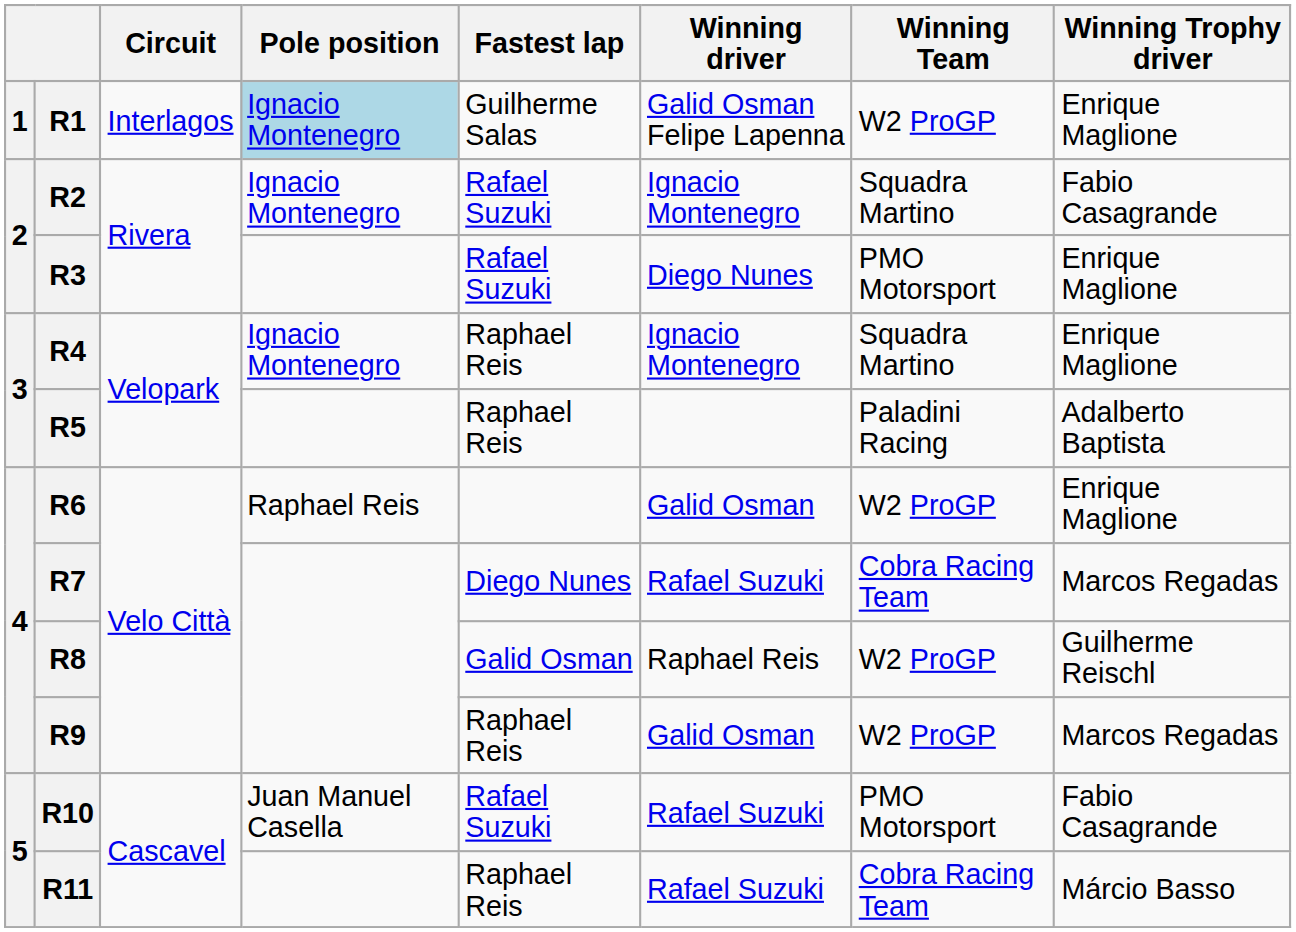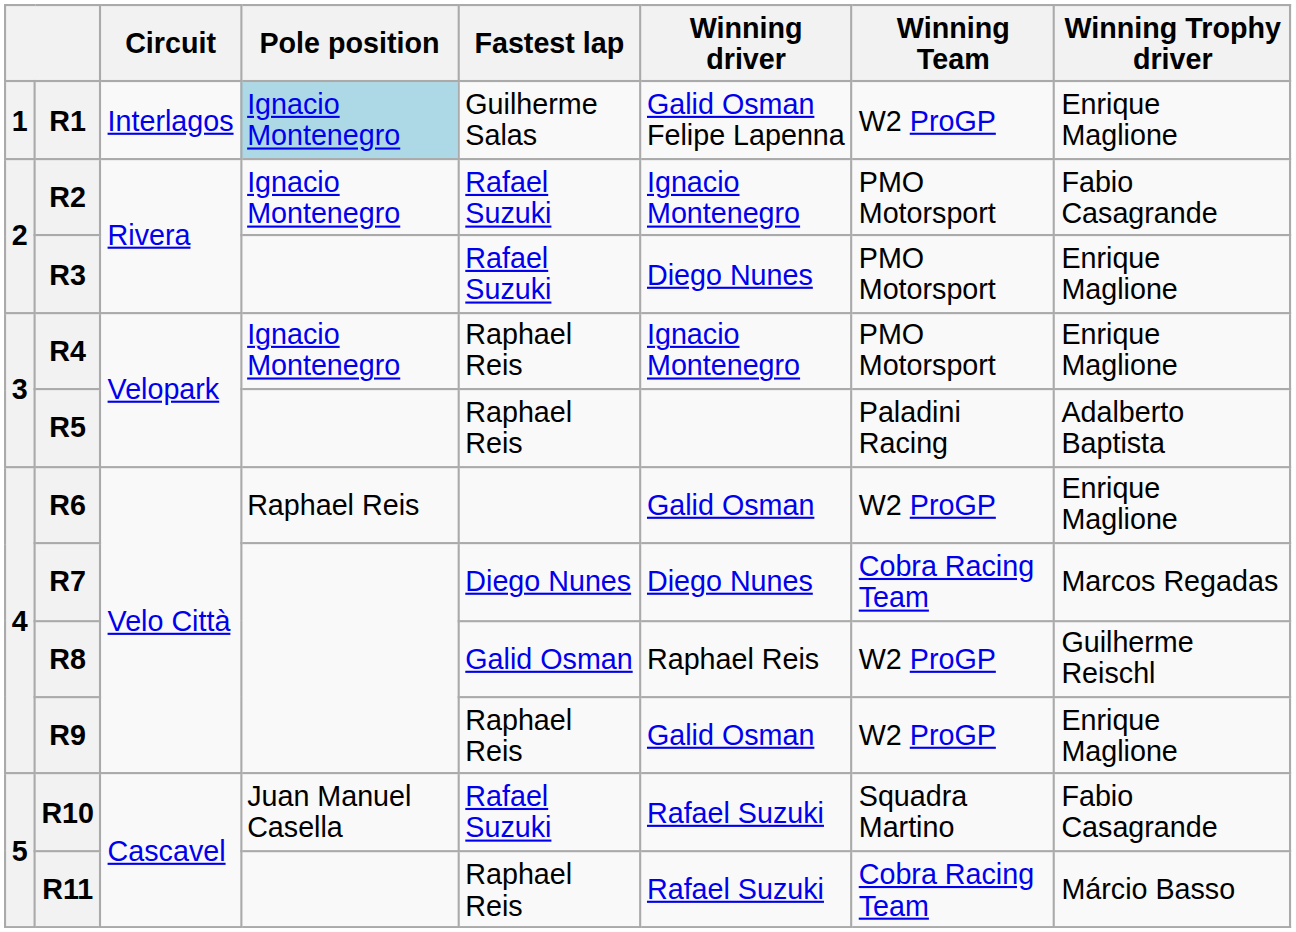R2 | Winning Team: Squadra Martino -> PMO Motorsport
R4 | Winning Team: Squadra Martino -> PMO Motorsport
R7 | Winning driver: Rafael Suzuki -> Diego Nunes
R9 | Winning Trophy driver: Marcos Regadas -> Enrique Maglione
R10 | Winning Team: PMO Motorsport -> Squadra Martino
